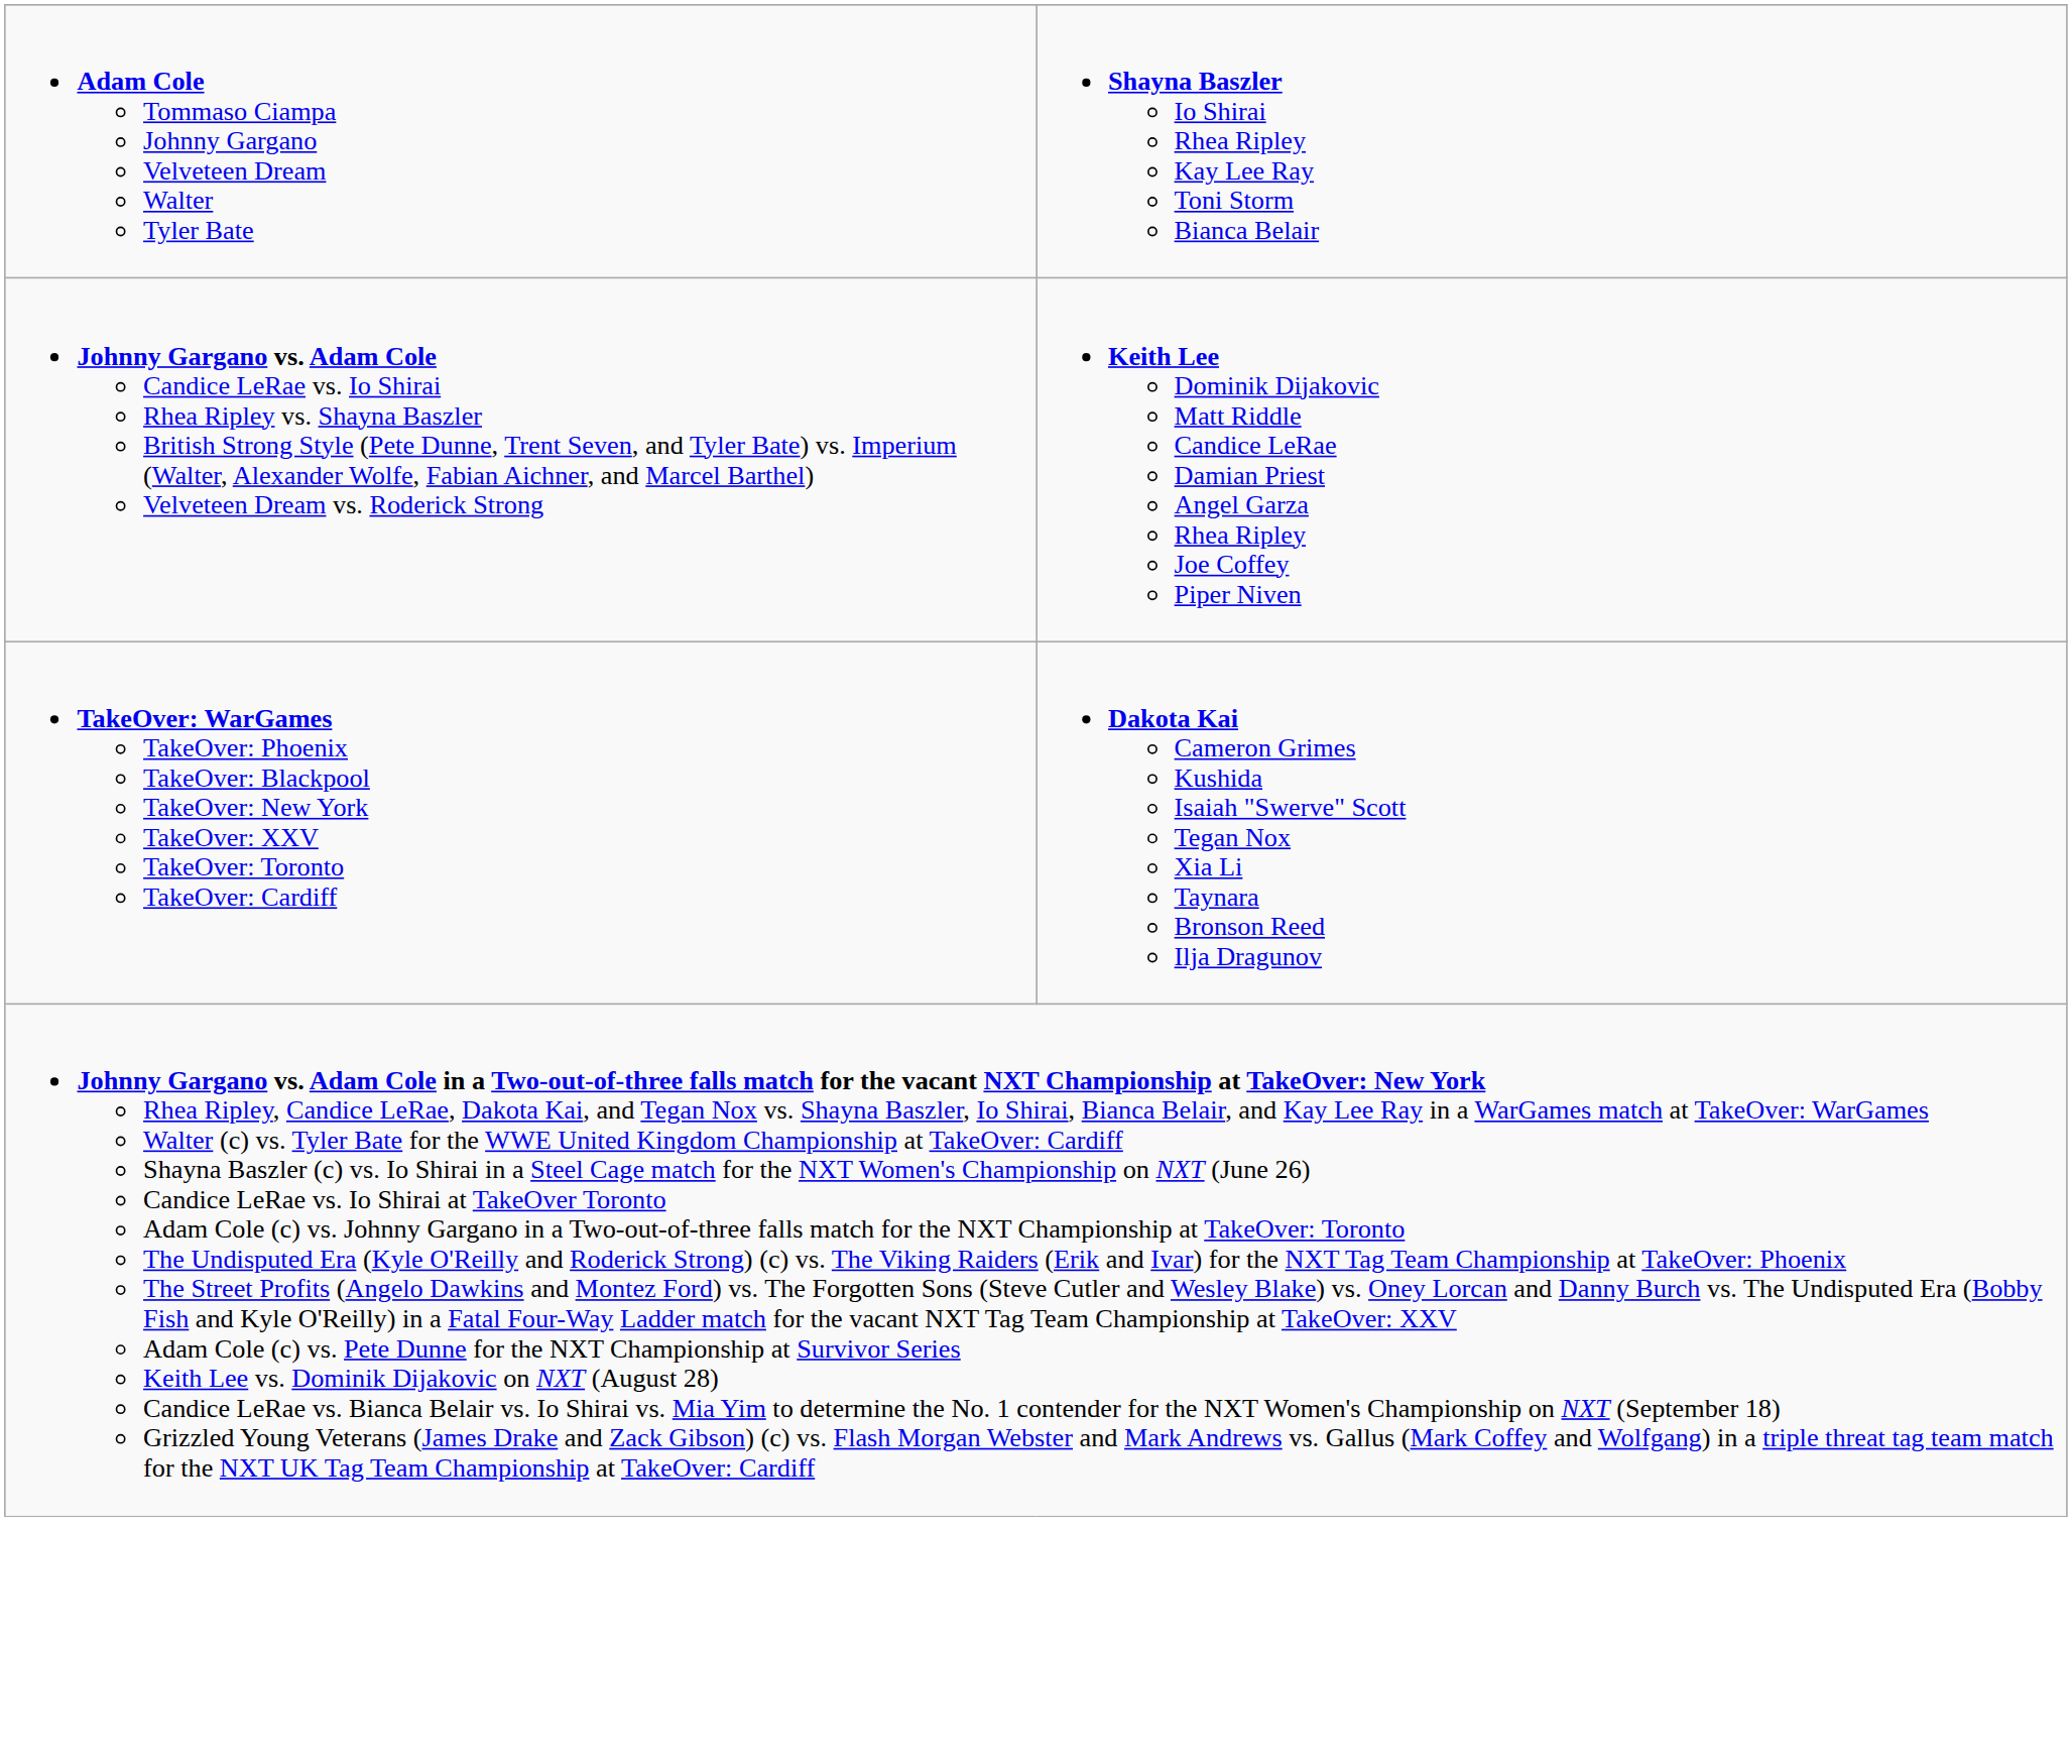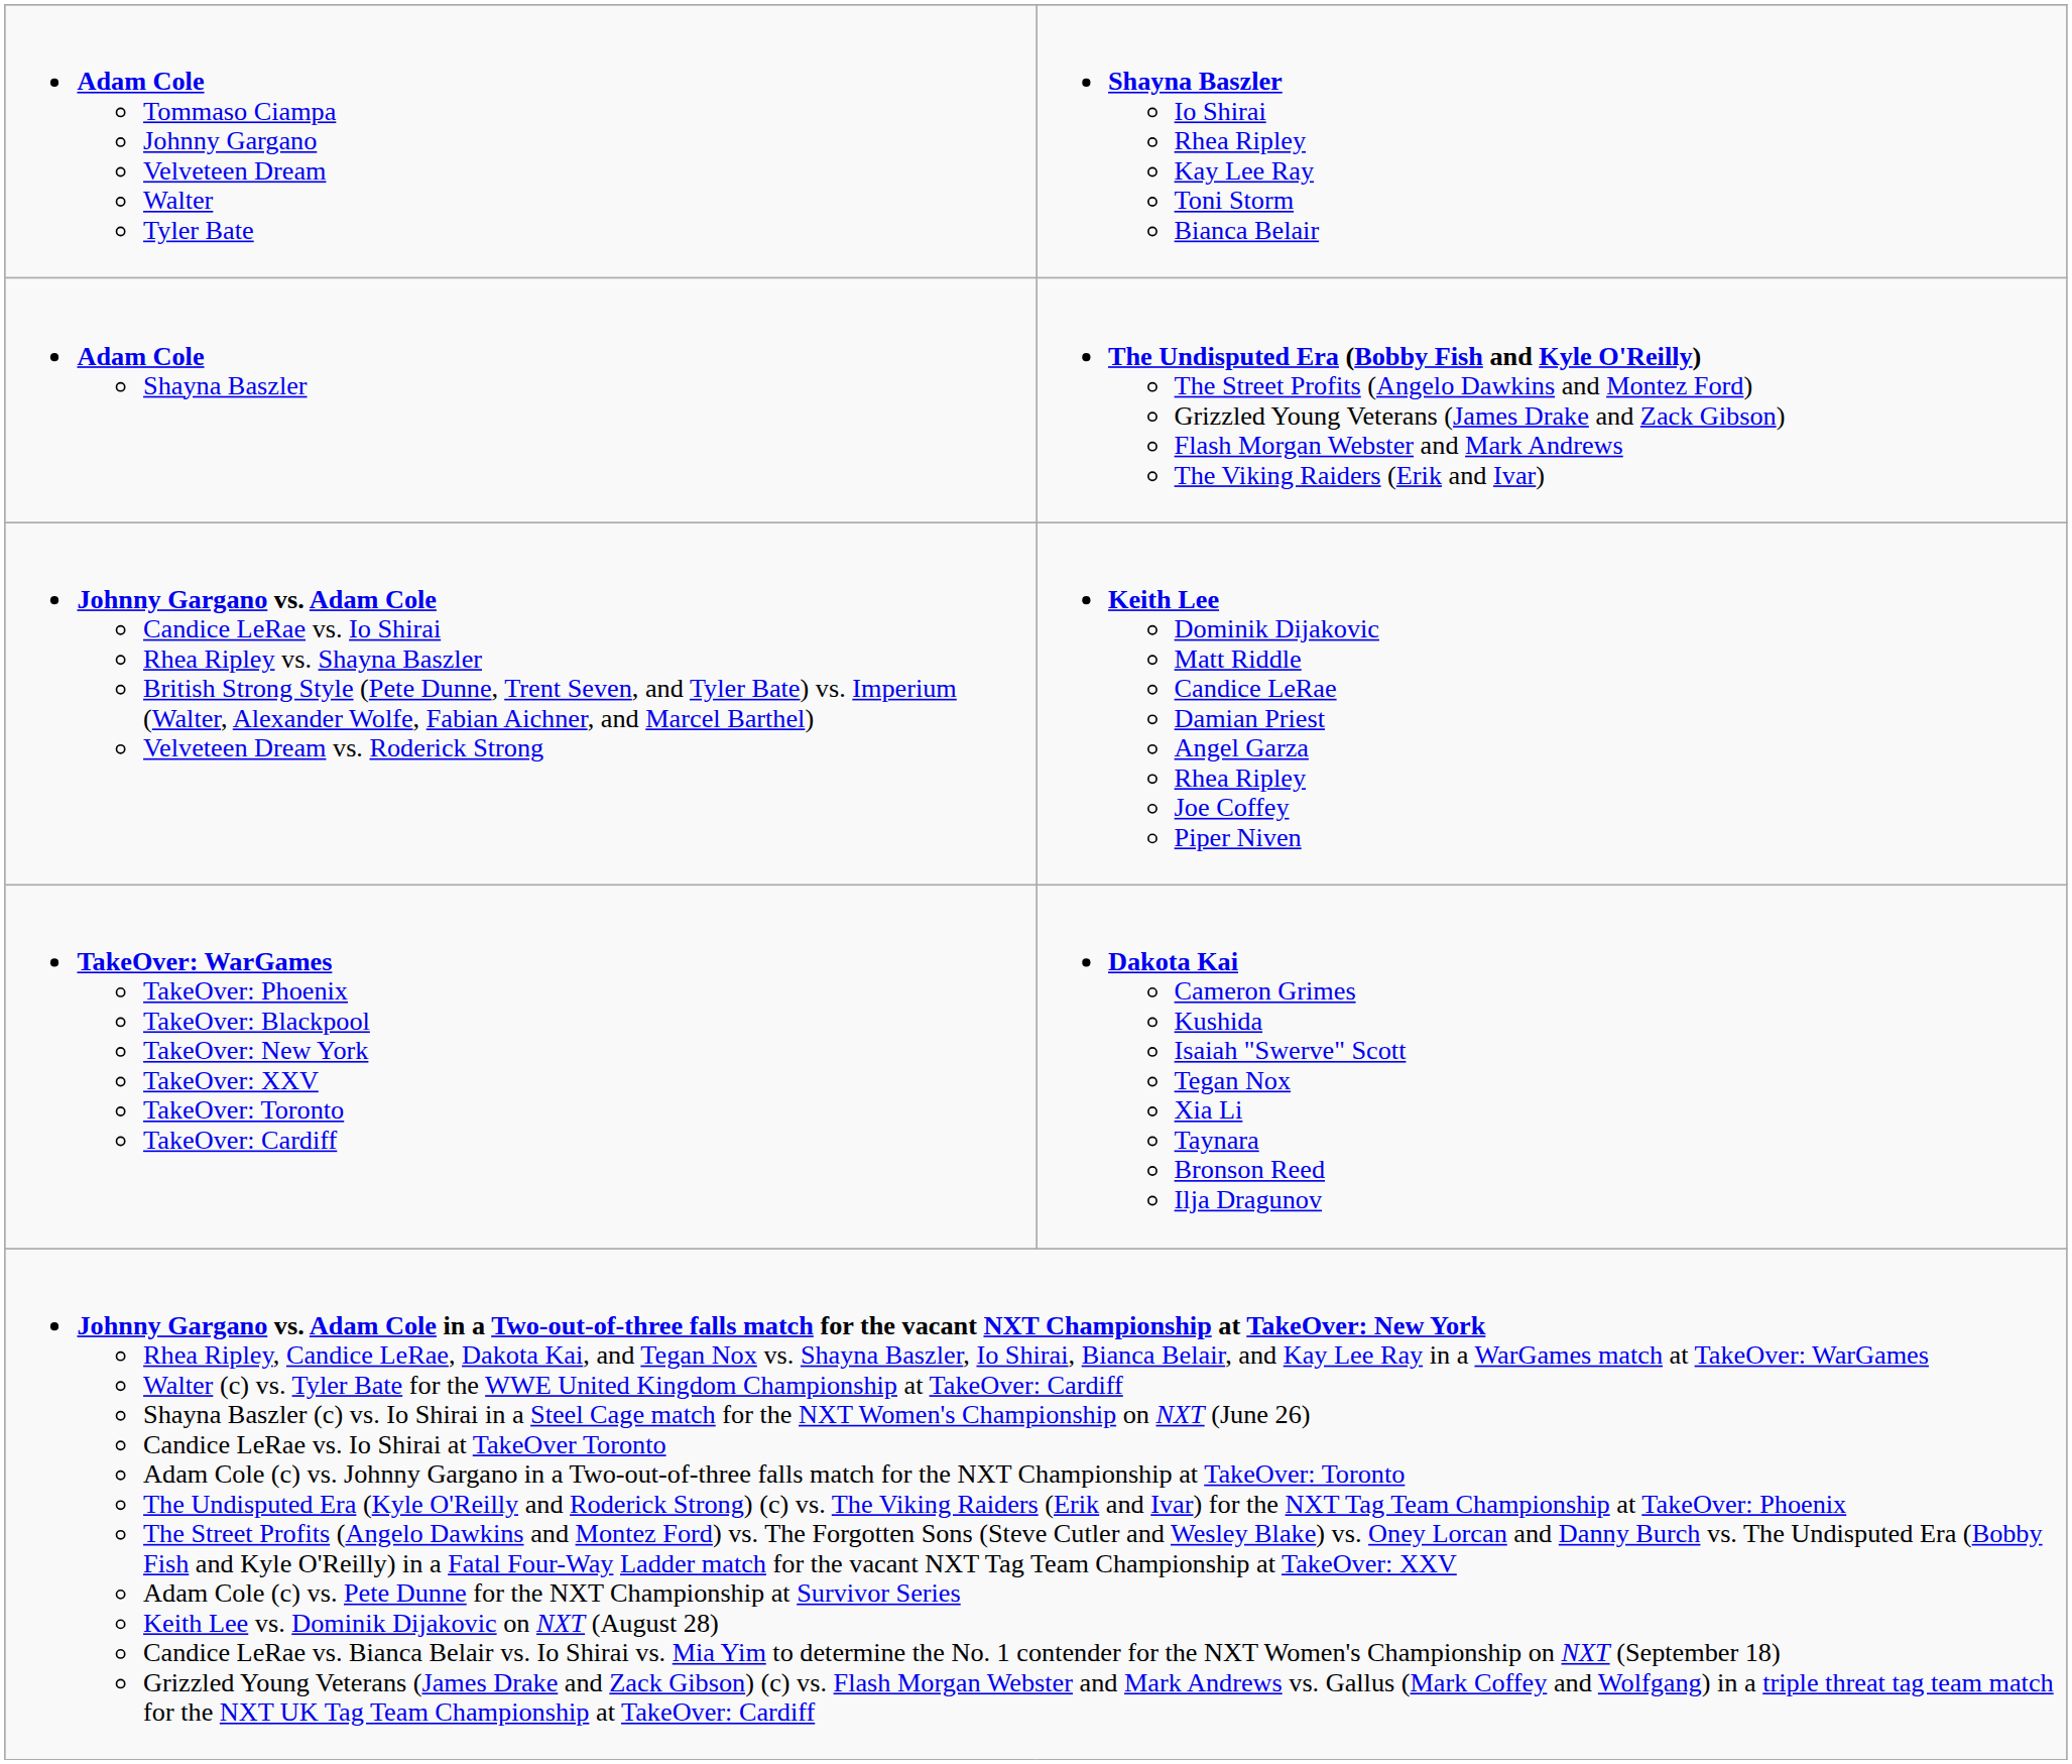+ row: Adam Cole Shayna Baszler | The Undisputed Era (Bobby Fish and Kyle O'Reilly) The Street Profits (Angelo Dawkins and Montez Ford) Grizzled Young Veterans (James Drake and Zack Gibson) Flash Morgan Webster and Mark Andrews The Viking Raiders (Erik and Ivar)
